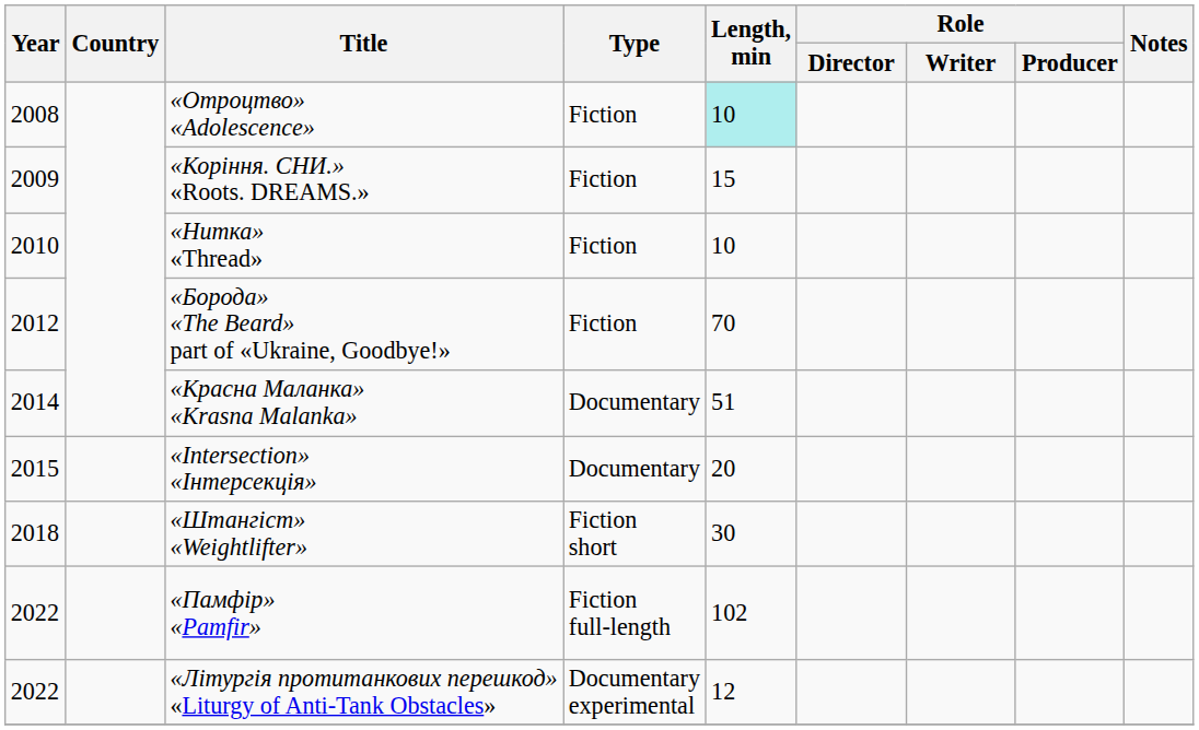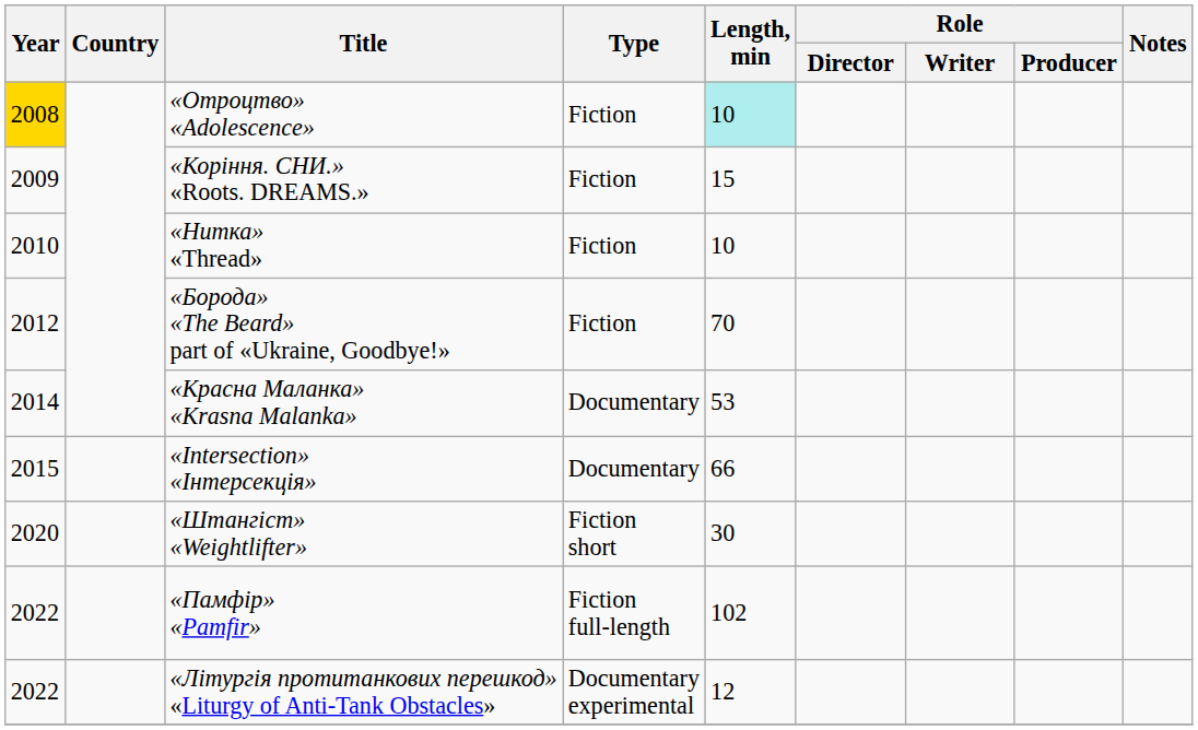«Отроцтво» «Adolescence» | Year: no background -> gold background
«Красна Маланка» «Krasna Malanka» | Length, min: 51 -> 53
«Intersection» «Інтерсекція» | Length, min: 20 -> 66
«Штангіст» «Weightlifter» | Year: 2018 -> 2020
